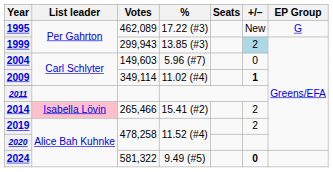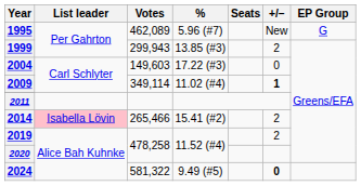1995 | %: 17.22 (#3) -> 5.96 (#7)
1999 | +/–: lightblue background -> no background
2004 | %: 5.96 (#7) -> 17.22 (#3)
